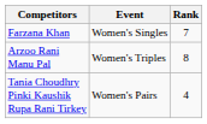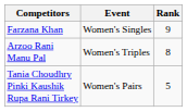Farzana Khan | Rank: 7 -> 9
Tania Choudhry Pinki Kaushik Rupa Rani Tirkey | Rank: 4 -> 5
